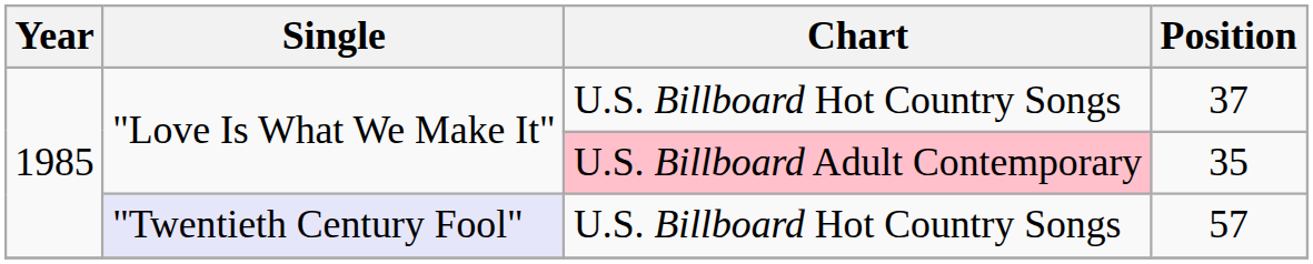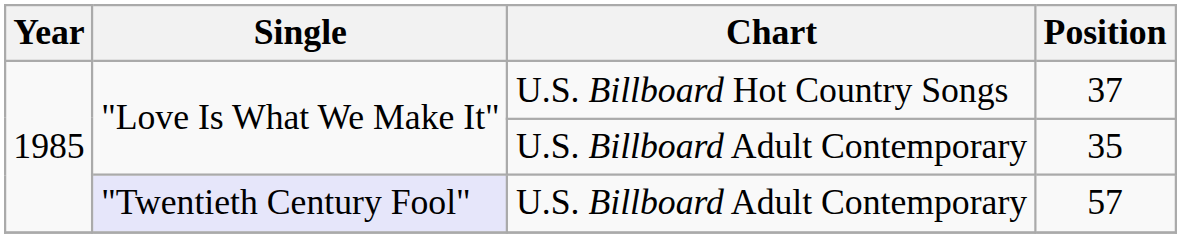35 | Chart: pink background -> no background
57 | Chart: U.S. Billboard Hot Country Songs -> U.S. Billboard Adult Contemporary
